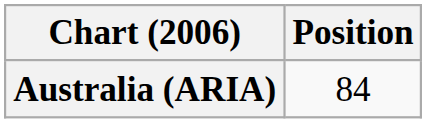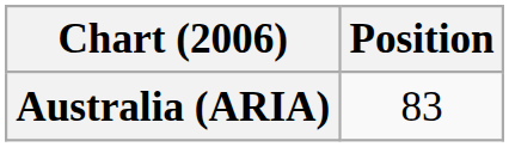Australia (ARIA) | Position: 84 -> 83
